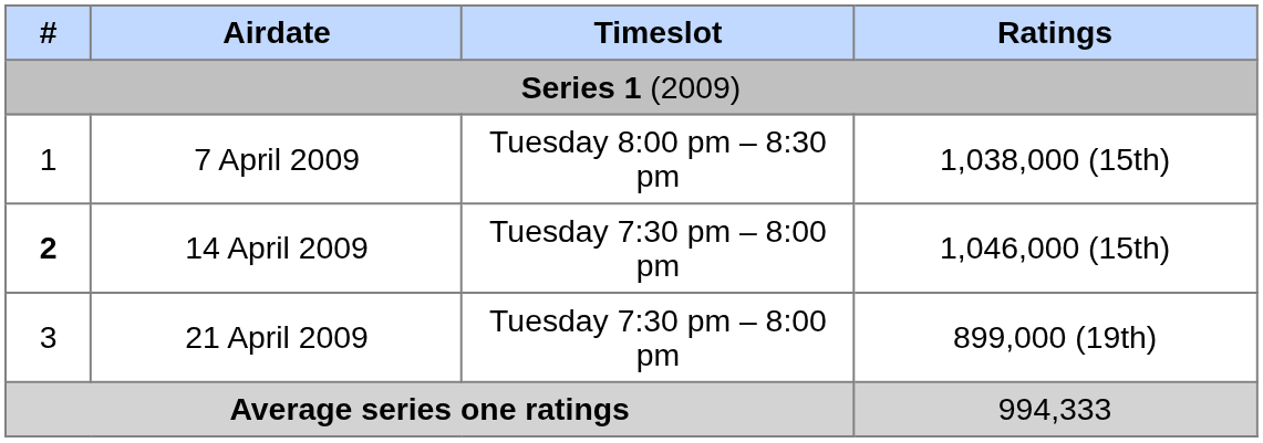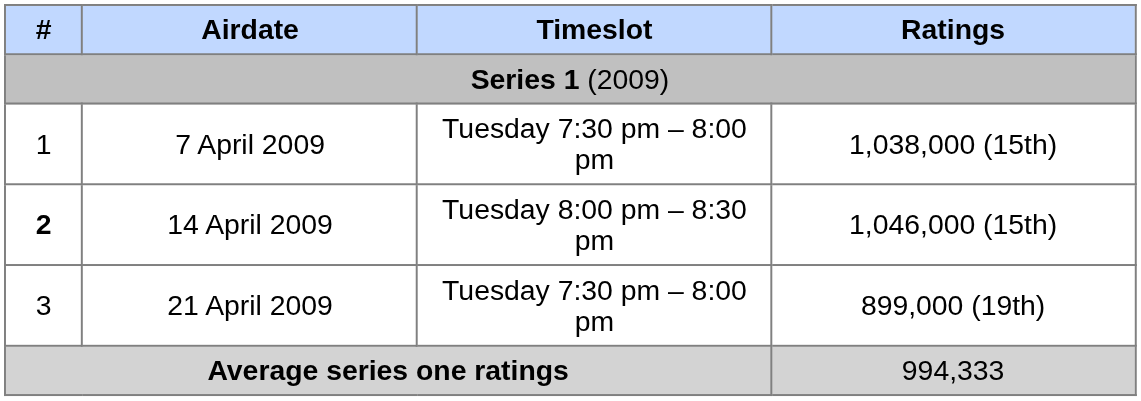7 April 2009 | Timeslot: Tuesday 8:00 pm – 8:30 pm -> Tuesday 7:30 pm – 8:00 pm
14 April 2009 | Timeslot: Tuesday 7:30 pm – 8:00 pm -> Tuesday 8:00 pm – 8:30 pm
